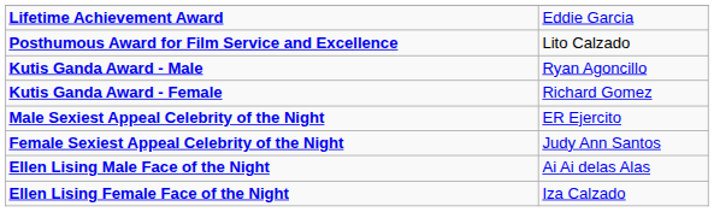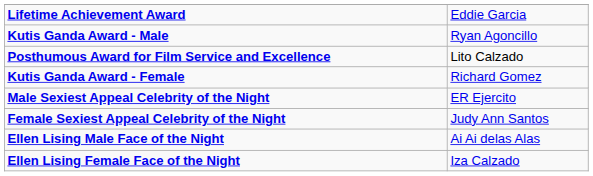rows swapped: Posthumous Award for Film Service and Excellence <-> Kutis Ganda Award - Male
